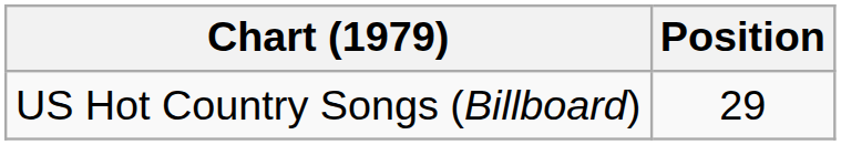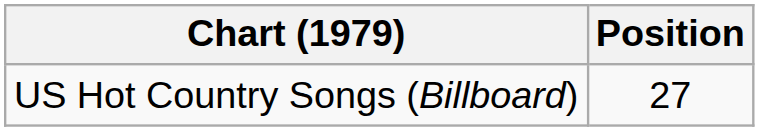US Hot Country Songs (Billboard) | Position: 29 -> 27
